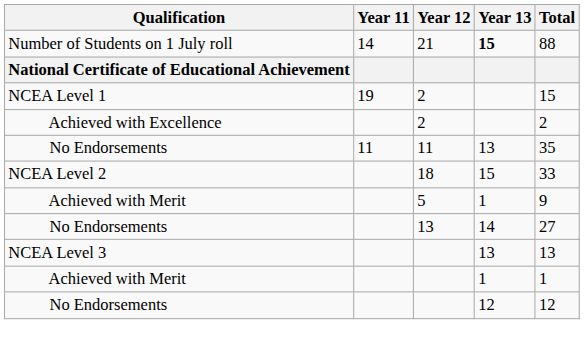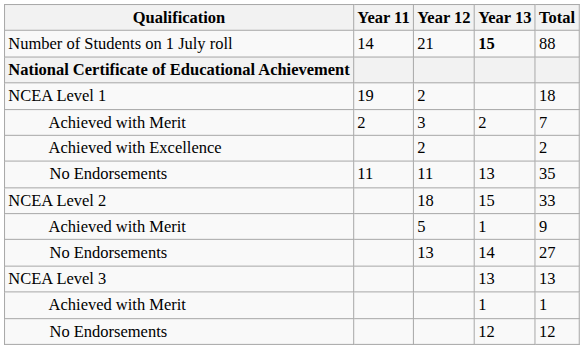NCEA Level 1 / 2 | Total: 15 -> 18
+ row: Achieved with Merit | 2 | 3 | 2 | 7
